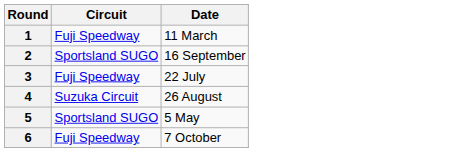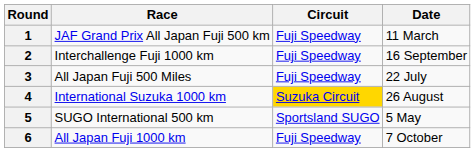+ column: Race | JAF Grand Prix All Japan Fuji 500 km | Interchallenge Fuji 1000 km | All Japan Fuji 500 Miles | International Suzuka 1000 km | SUGO International 500 km | All Japan Fuji 1000 km
2 | Circuit: Sportsland SUGO -> Fuji Speedway
4 | Circuit: no background -> gold background
